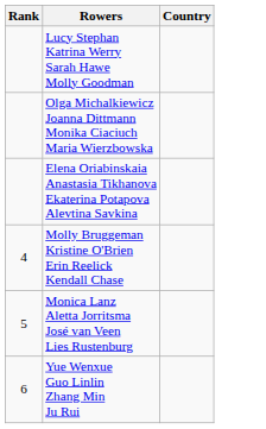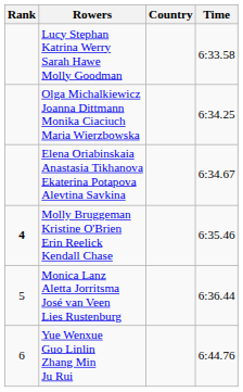+ column: Time | 6:33.58 | 6:34.25 | 6:34.67 | 6:35.46 | 6:36.44 | 6:44.76
Molly Bruggeman Kristine O'Brien Erin Reelick Kendall Chase | Rank: normal -> bold
